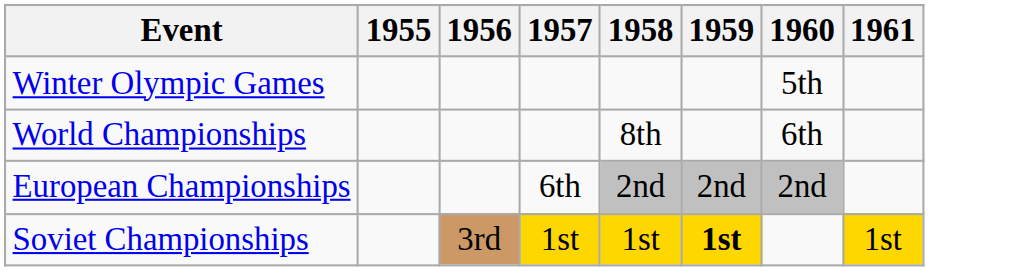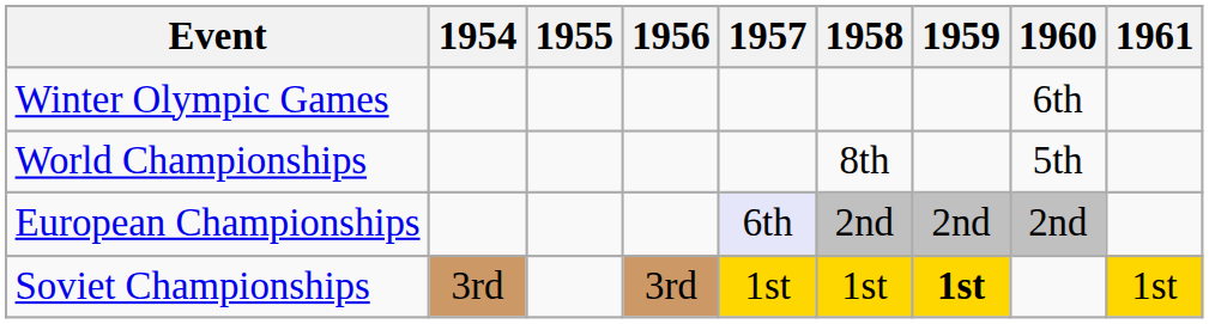+ column: 1954 | 3rd
Winter Olympic Games | 1960: 5th -> 6th
World Championships | 1960: 6th -> 5th
European Championships | 1957: no background -> lavender background
